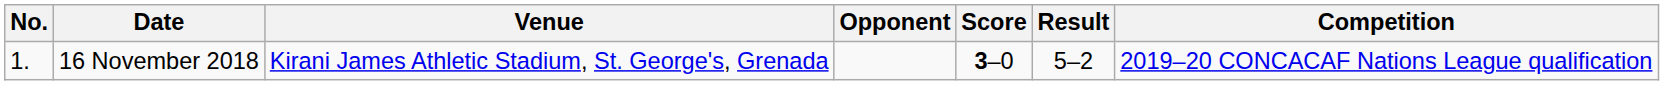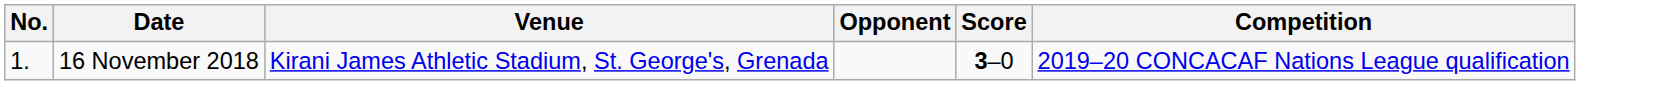- column: Result | 5–2
